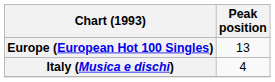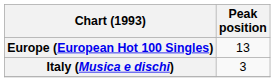Italy (Musica e dischi) | Peak position: 4 -> 3
